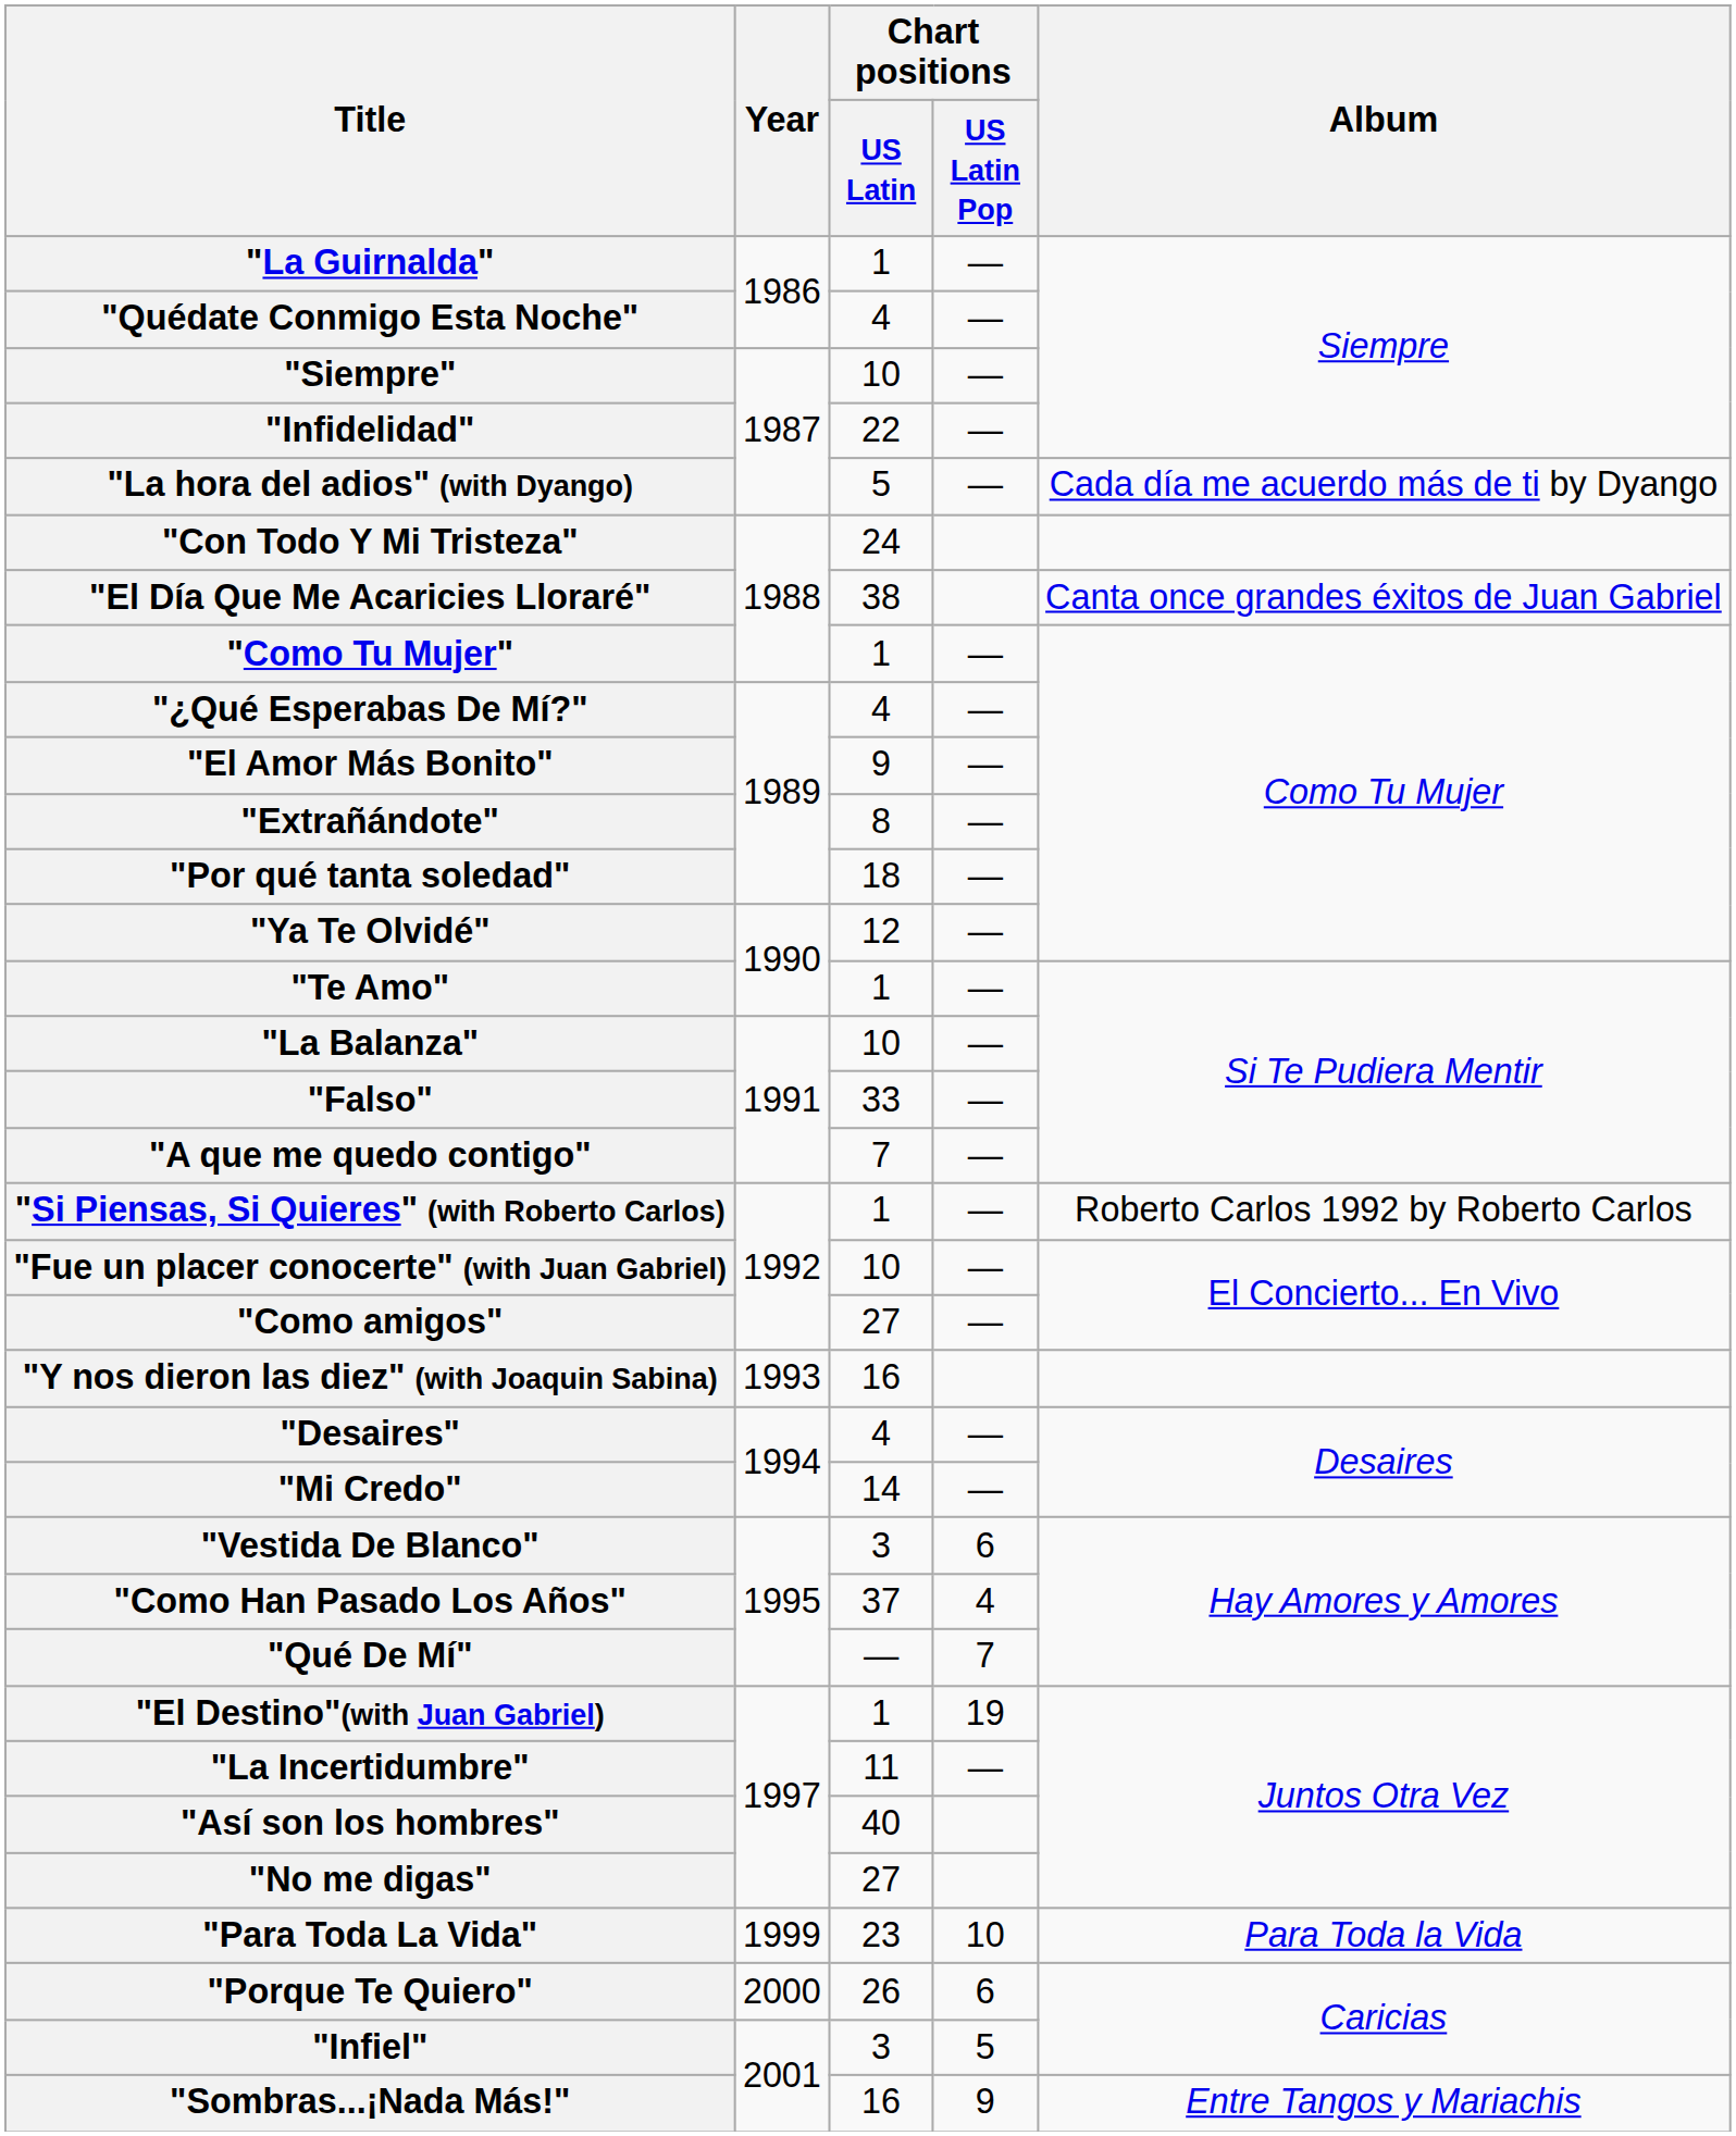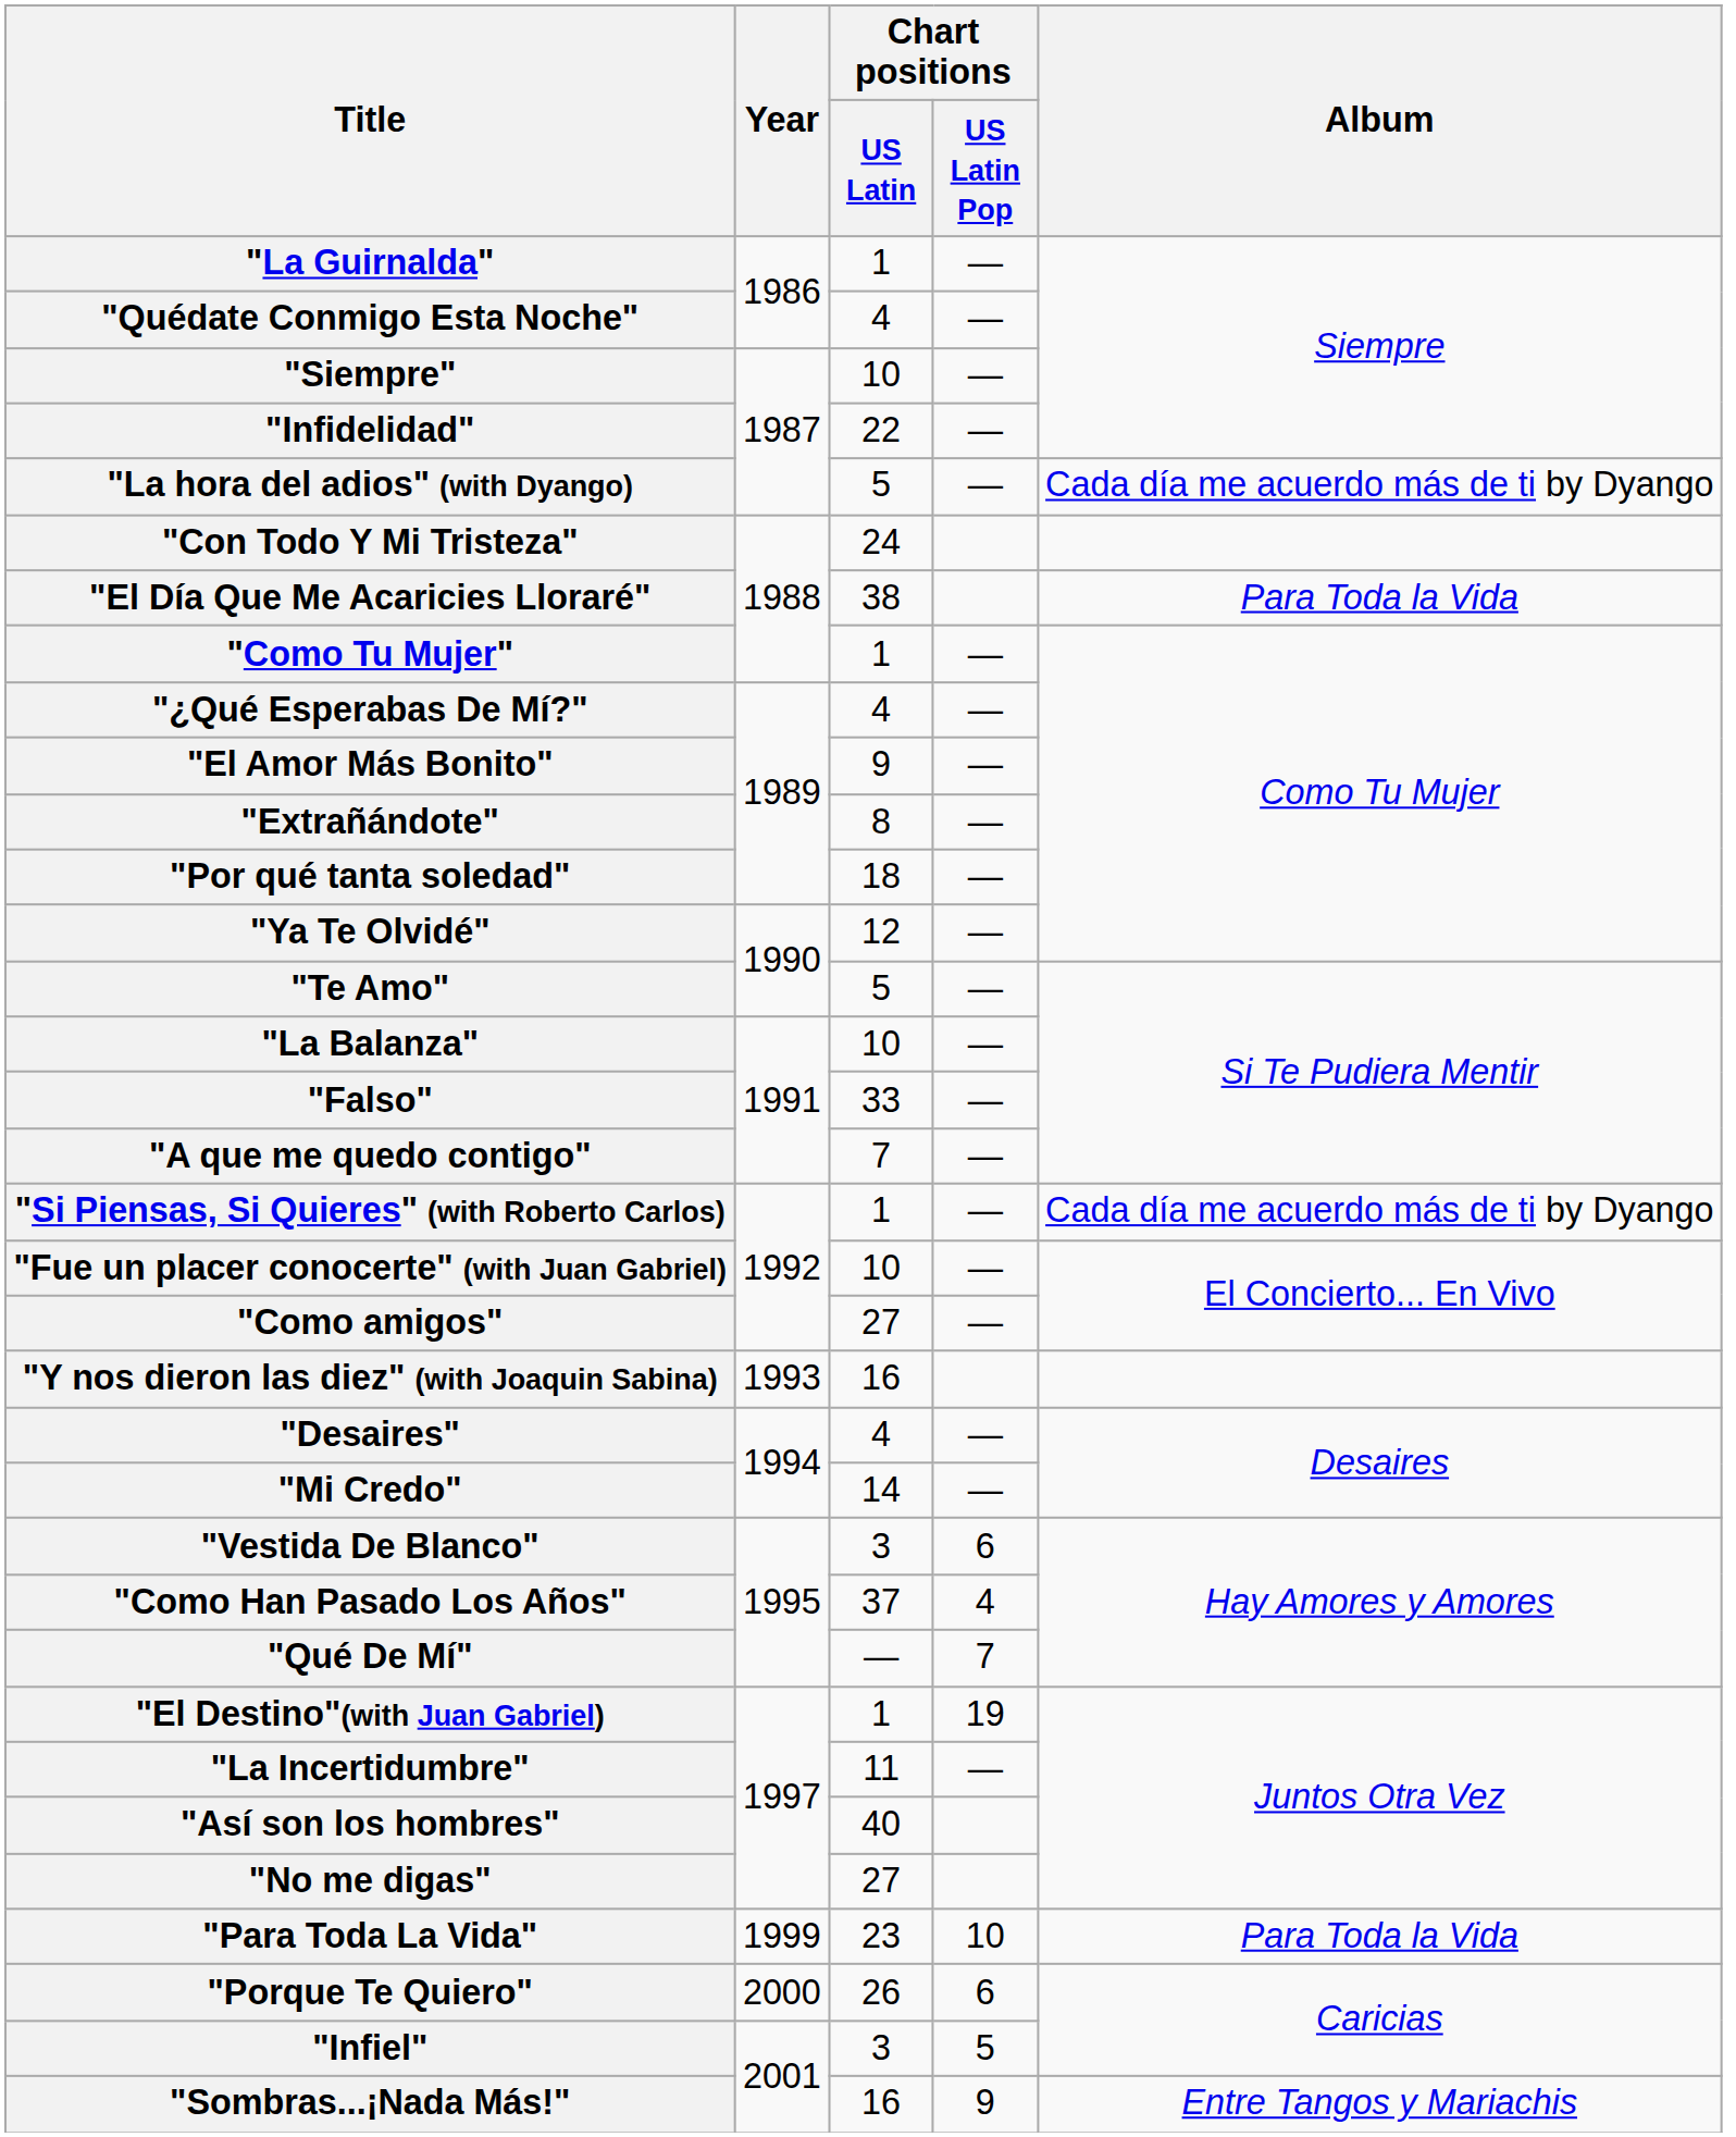"El Día Que Me Acaricies Lloraré" | Album: Canta once grandes éxitos de Juan Gabriel -> Para Toda la Vida
"Te Amo" | Chart positions / US Latin: 1 -> 5
"Si Piensas, Si Quieres" (with Roberto Carlos) | Album: Roberto Carlos 1992 by Roberto Carlos -> Cada día me acuerdo más de ti by Dyango
